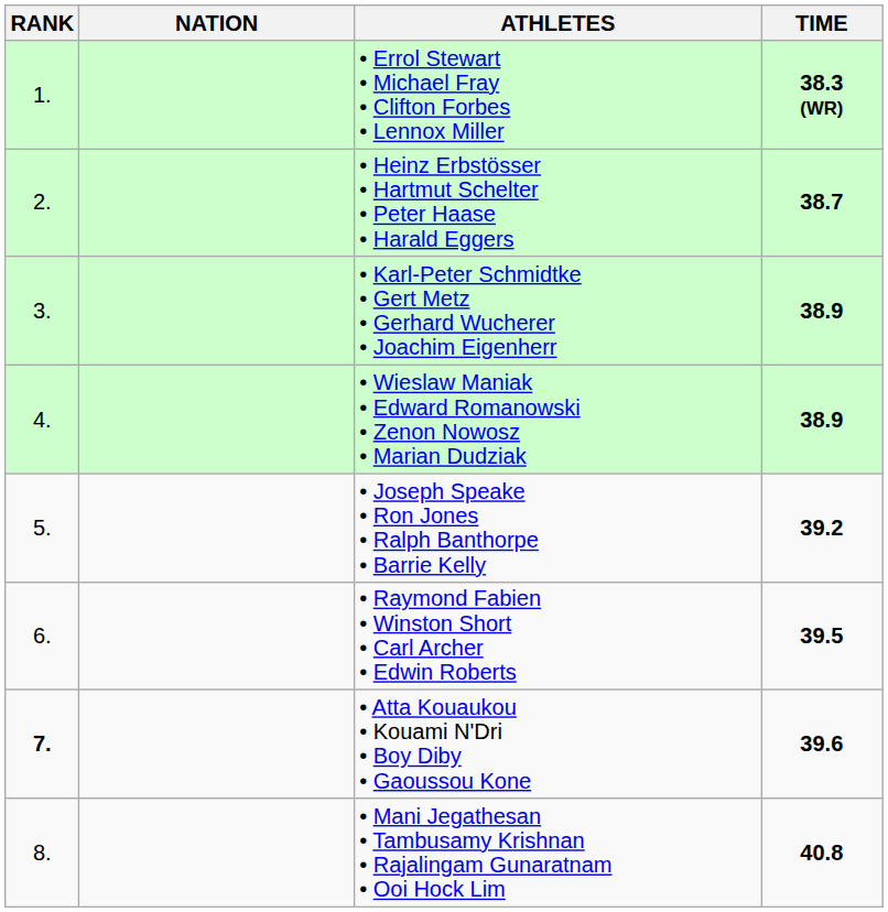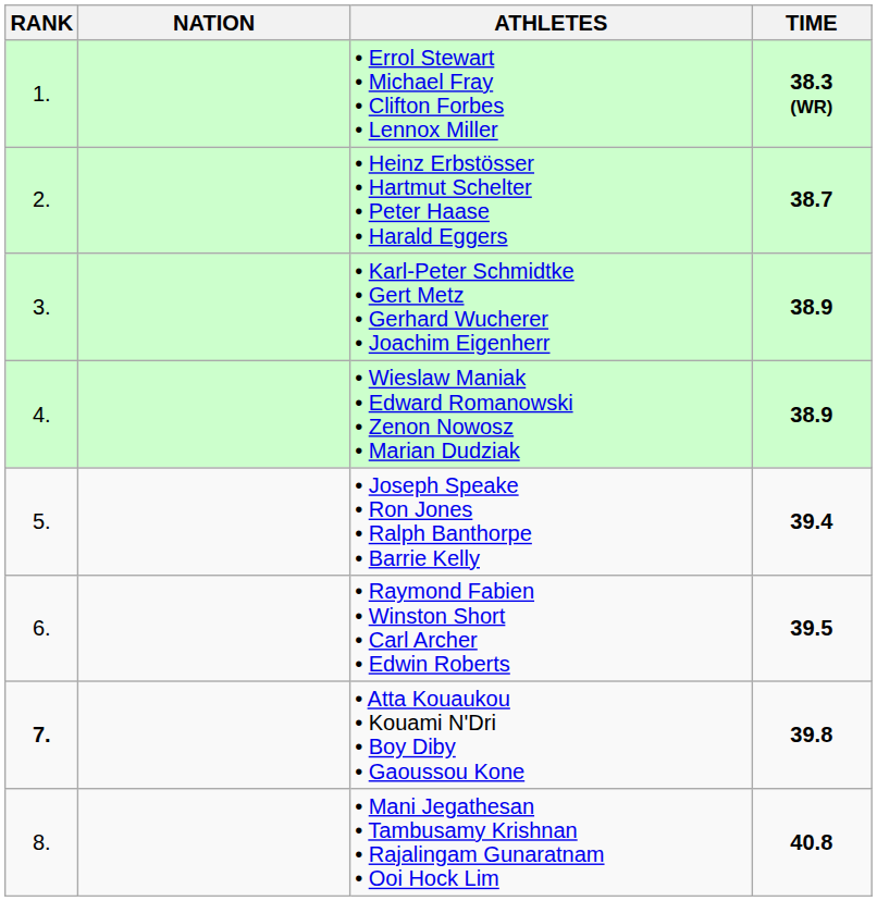• Joseph Speake • Ron Jones • Ralph Banthorpe • Barrie Kelly | TIME: 39.2 -> 39.4
• Atta Kouaukou • Kouami N'Dri • Boy Diby • Gaoussou Kone | TIME: 39.6 -> 39.8
